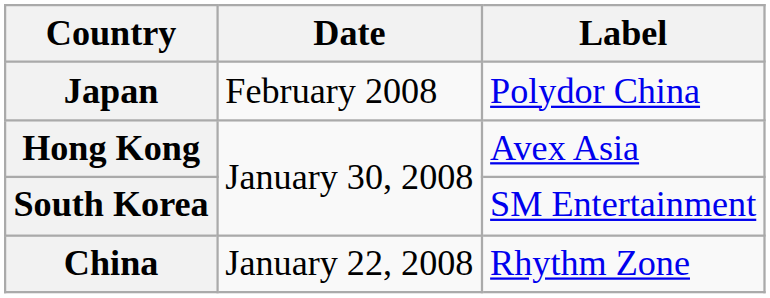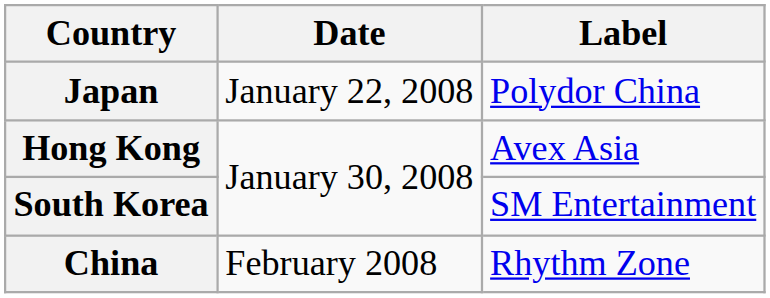Japan | Date: February 2008 -> January 22, 2008
China | Date: January 22, 2008 -> February 2008
